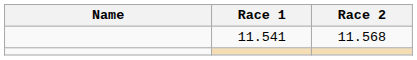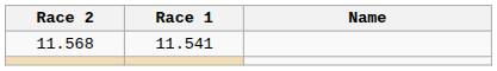columns swapped: Name <-> Race 2
